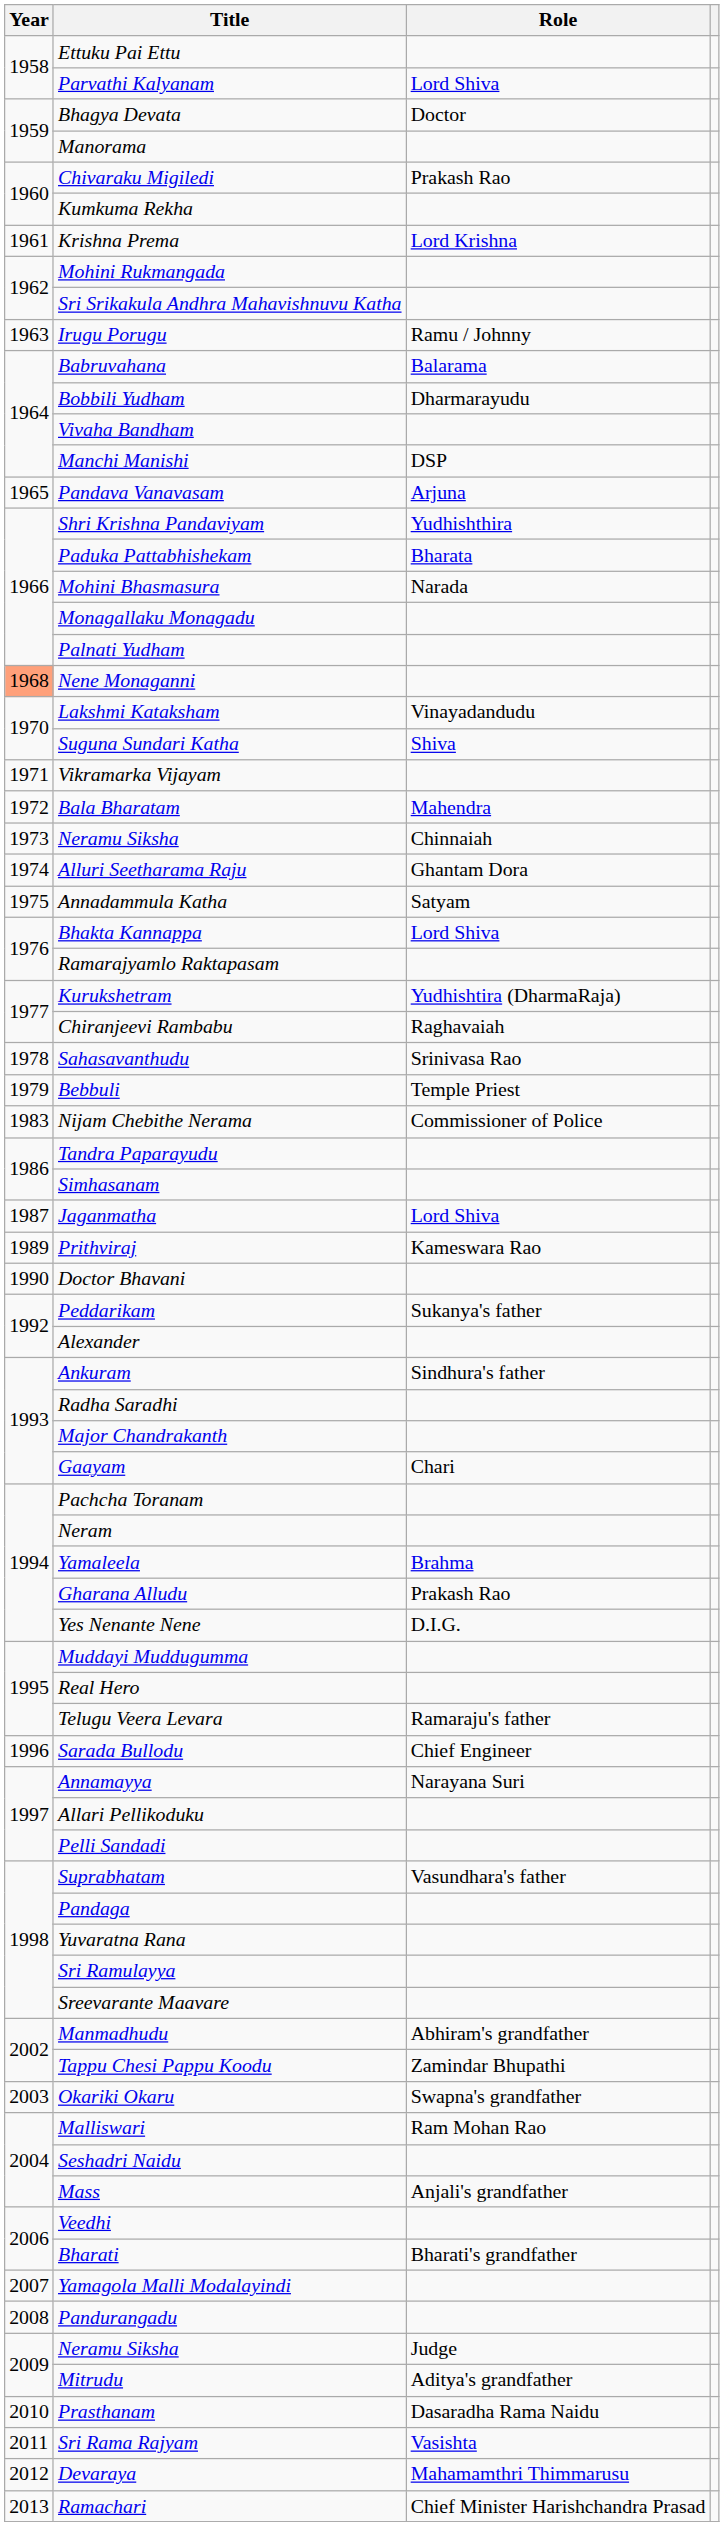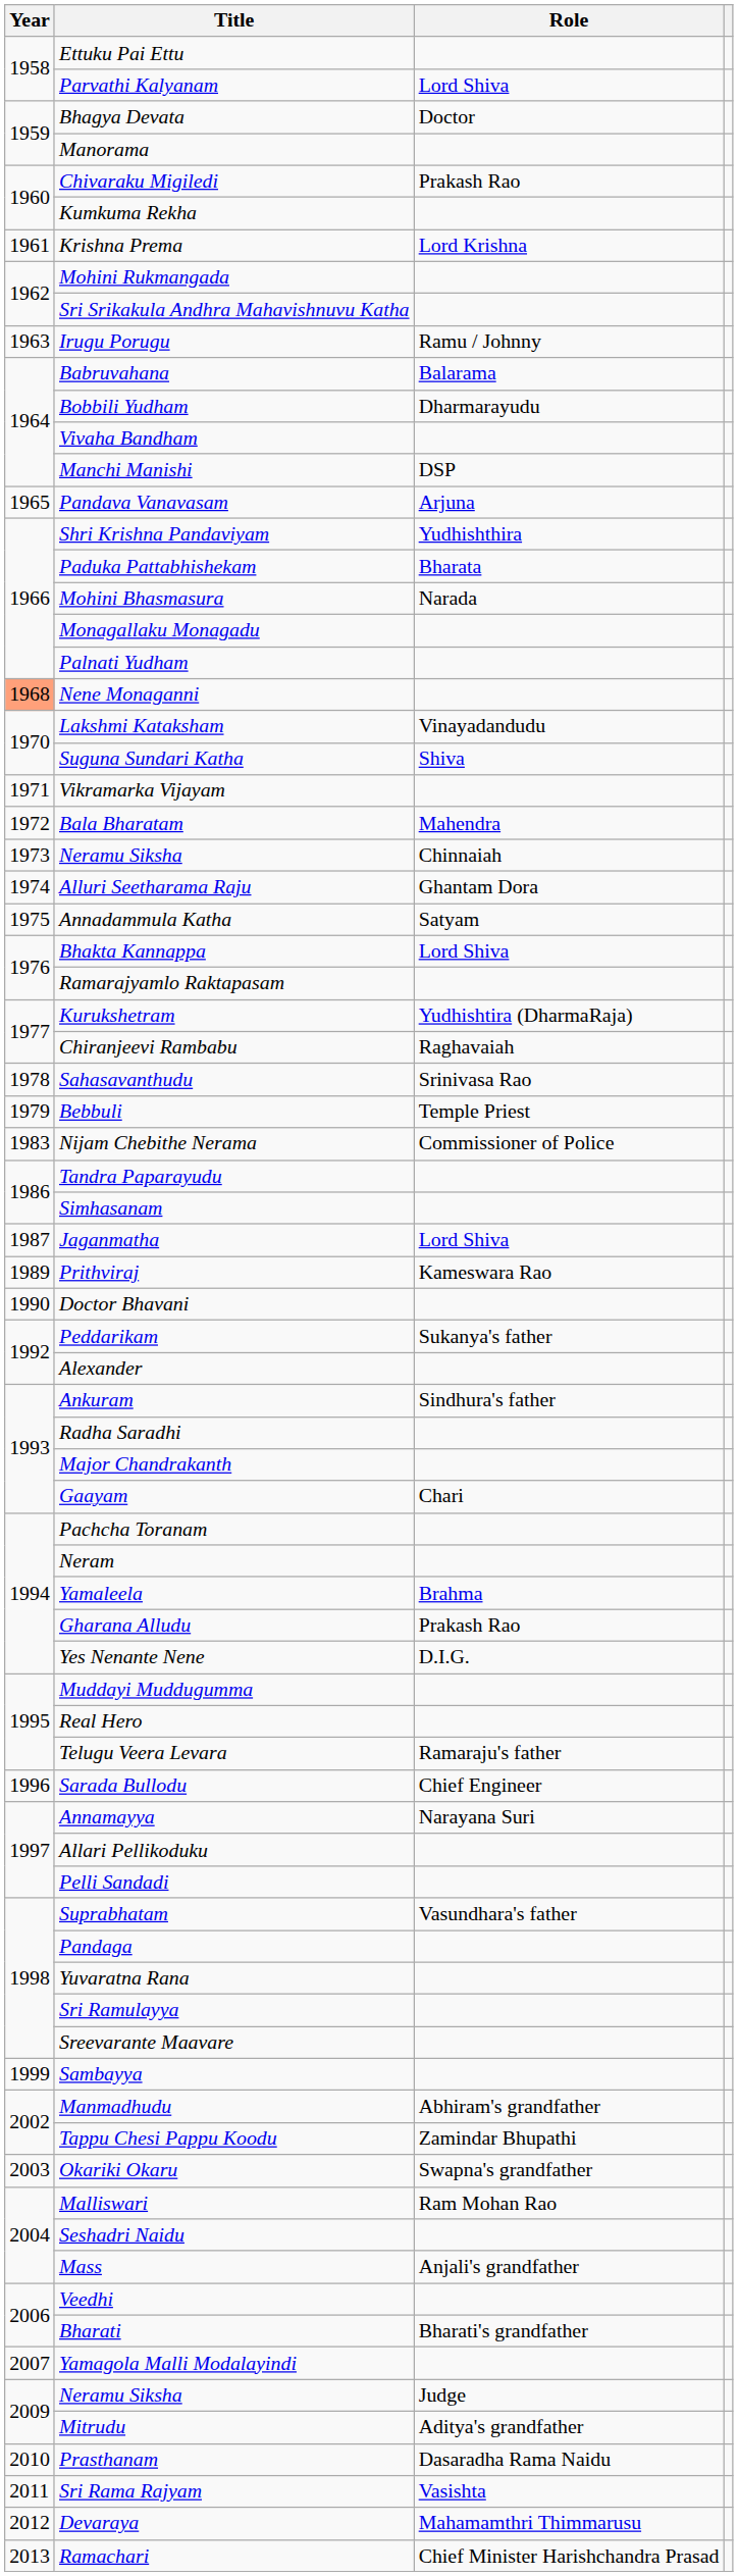+ row: 1999 | Sambayya
- row: 2008 | Pandurangadu
